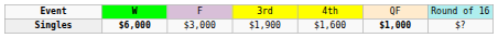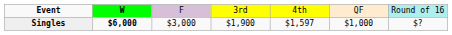Singles | column 5: $1,600 -> $1,597
Singles | column 6: bold -> normal
